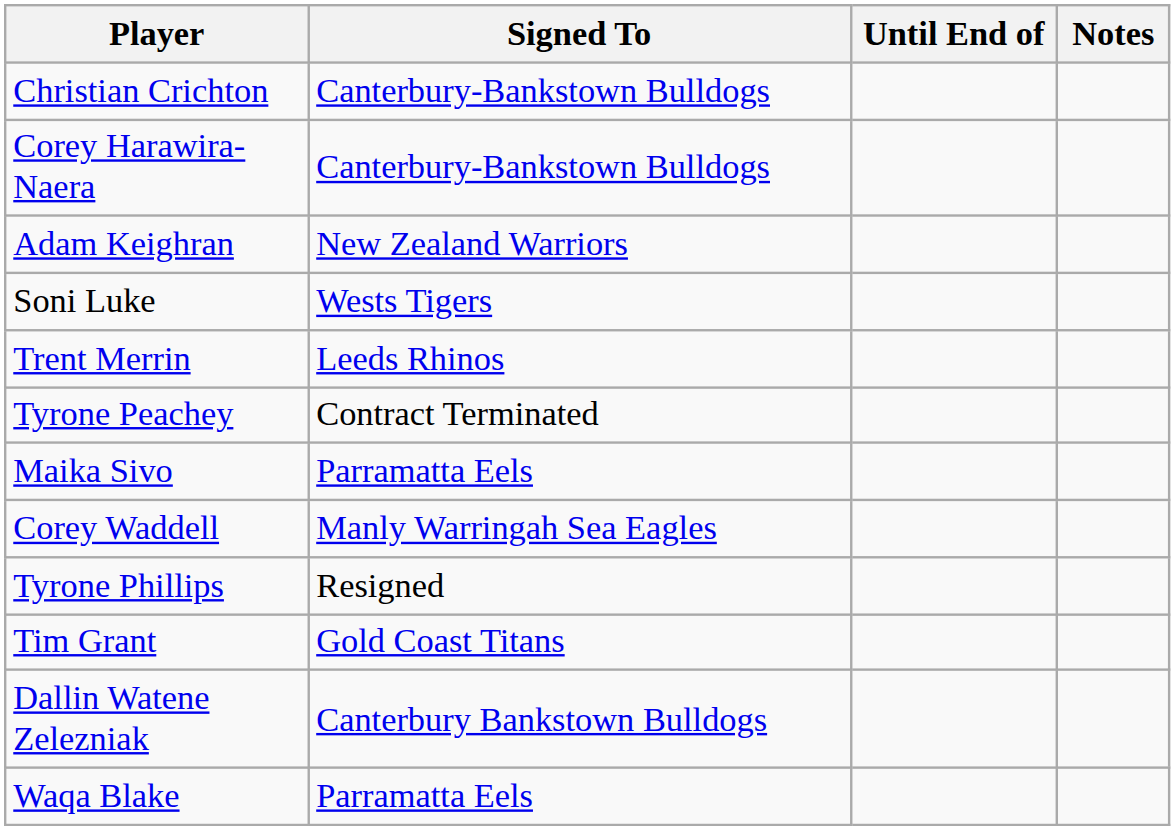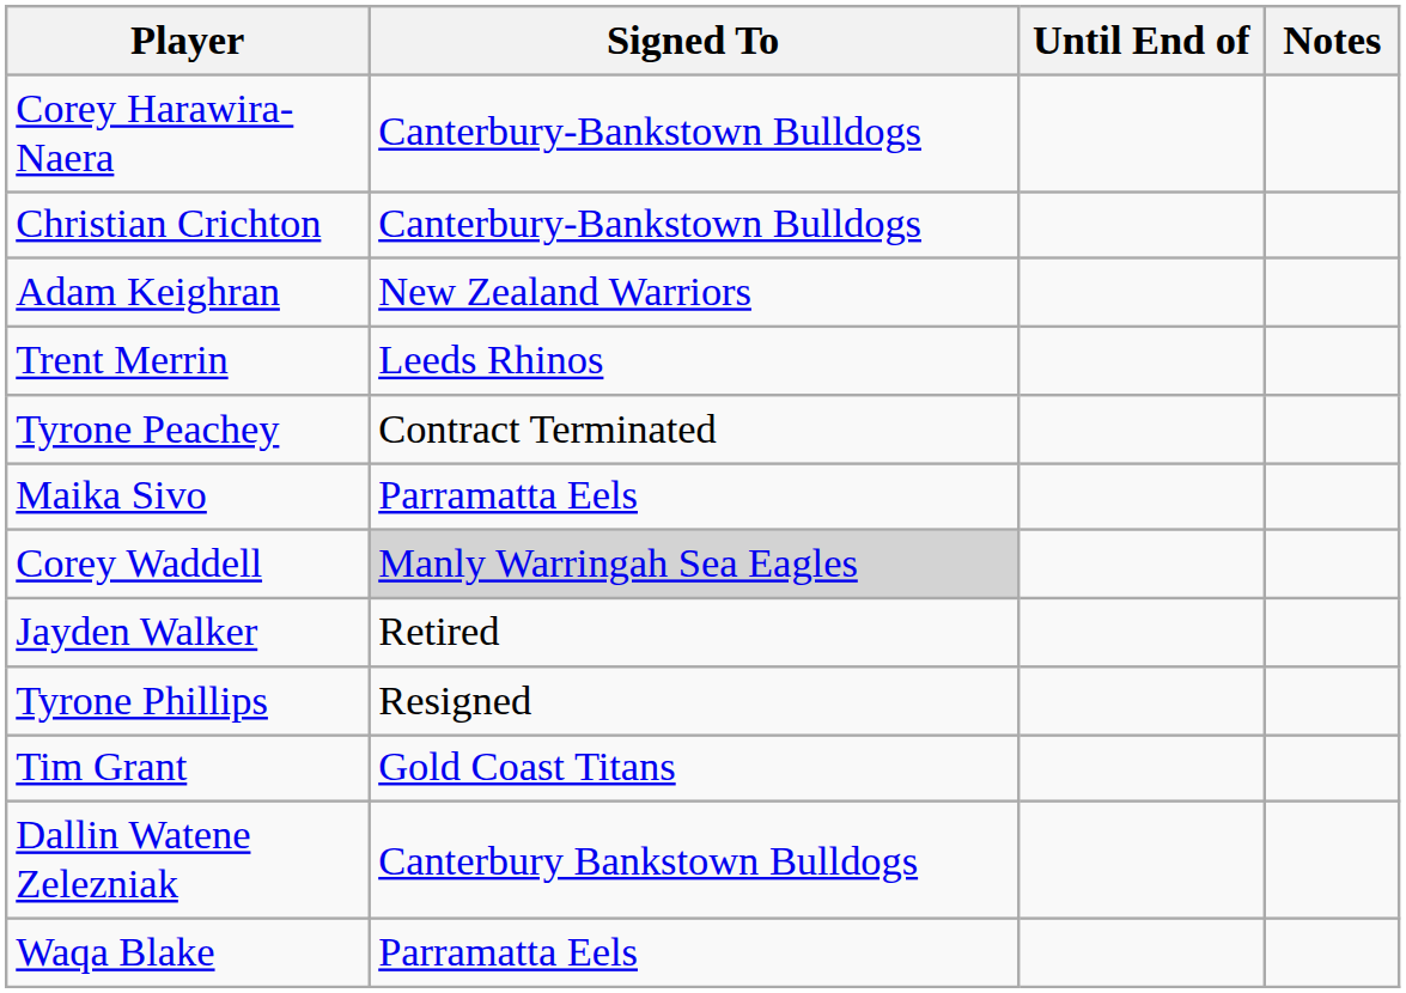rows swapped: Christian Crichton <-> Corey Harawira-Naera
- row: Soni Luke | Wests Tigers
Corey Waddell | Signed To: no background -> lightgrey background
+ row: Jayden Walker | Retired
